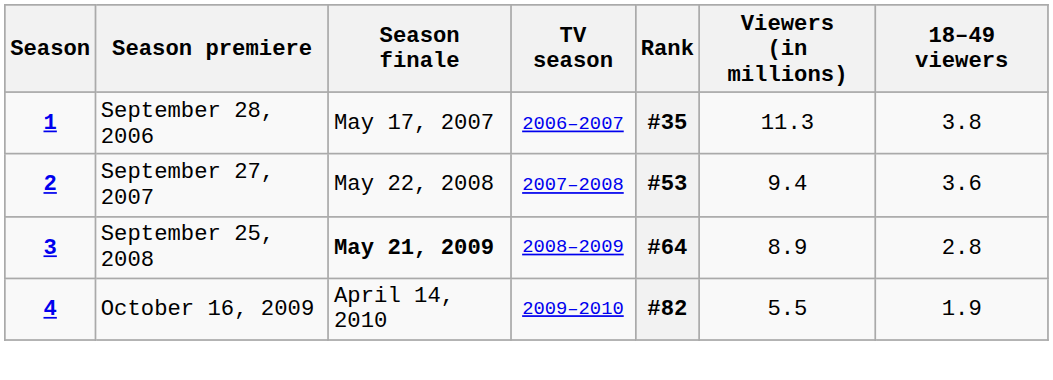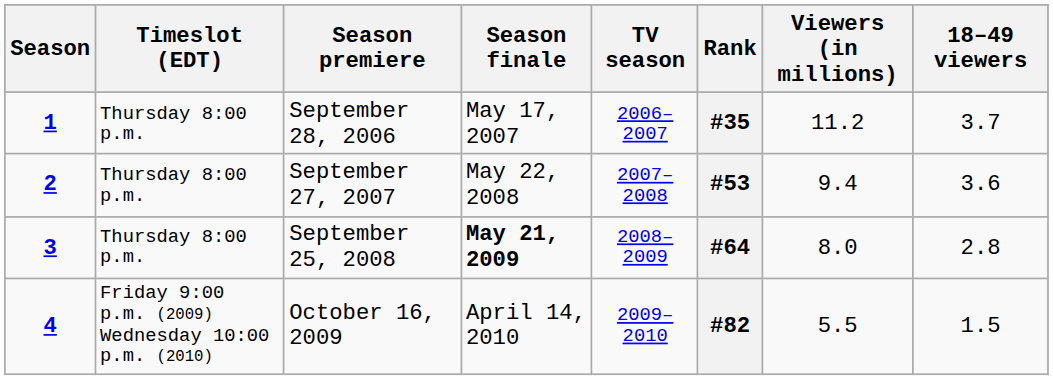+ column: Timeslot (EDT) | Thursday 8:00 p.m. | Thursday 8:00 p.m. | Thursday 8:00 p.m. | Friday 9:00 p.m. (2009) Wednesday 10:00 p.m. (2010)
1 | Viewers (in millions): 11.3 -> 11.2
1 | 18–49 viewers: 3.8 -> 3.7
3 | Viewers (in millions): 8.9 -> 8.0
4 | 18–49 viewers: 1.9 -> 1.5
